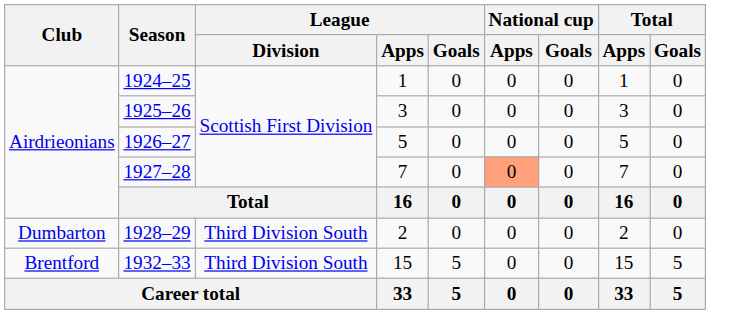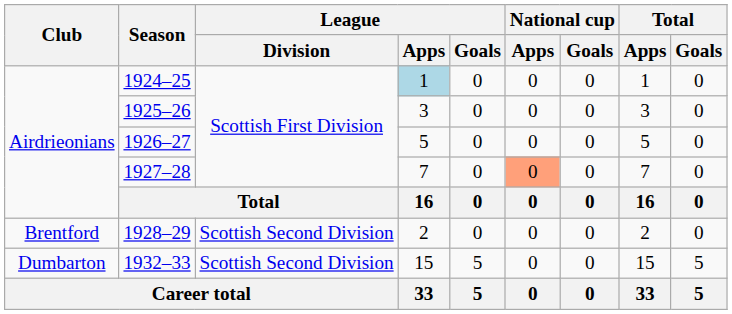1924–25 | League / Apps: no background -> lightblue background
1928–29 | Club: Dumbarton -> Brentford
1928–29 | League / Division: Third Division South -> Scottish Second Division
1932–33 | Club: Brentford -> Dumbarton
1932–33 | League / Division: Third Division South -> Scottish Second Division
